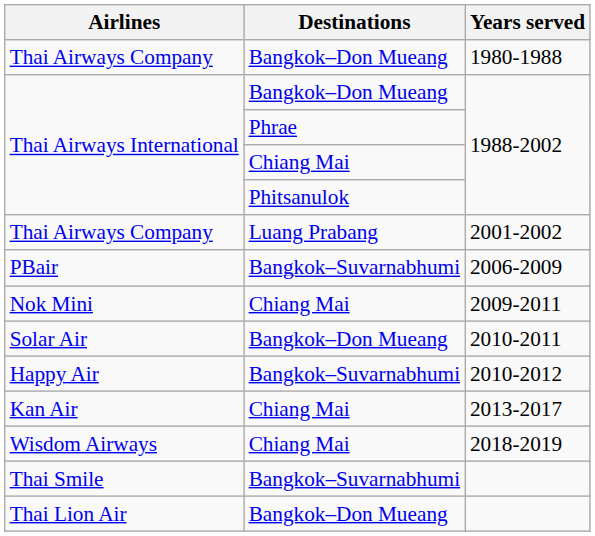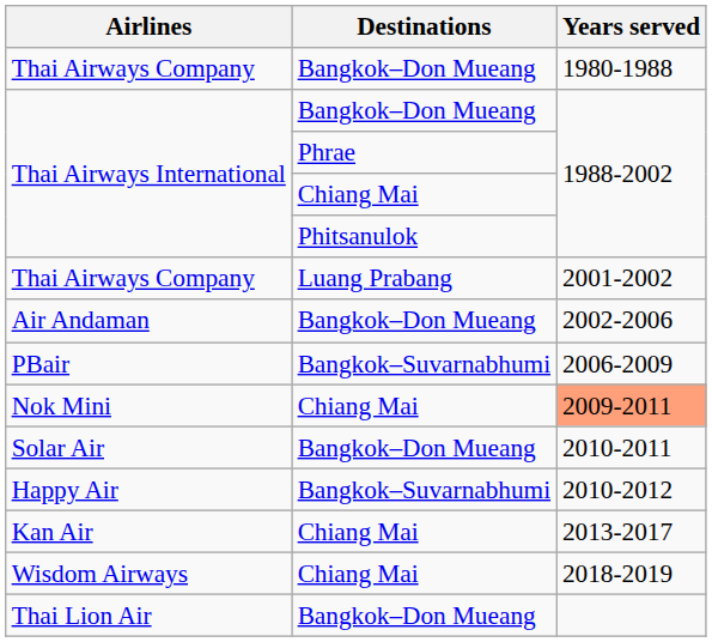+ row: Air Andaman | Bangkok–Don Mueang | 2002-2006
Nok Mini | Years served: no background -> lightsalmon background
- row: Thai Smile | Bangkok–Suvarnabhumi
